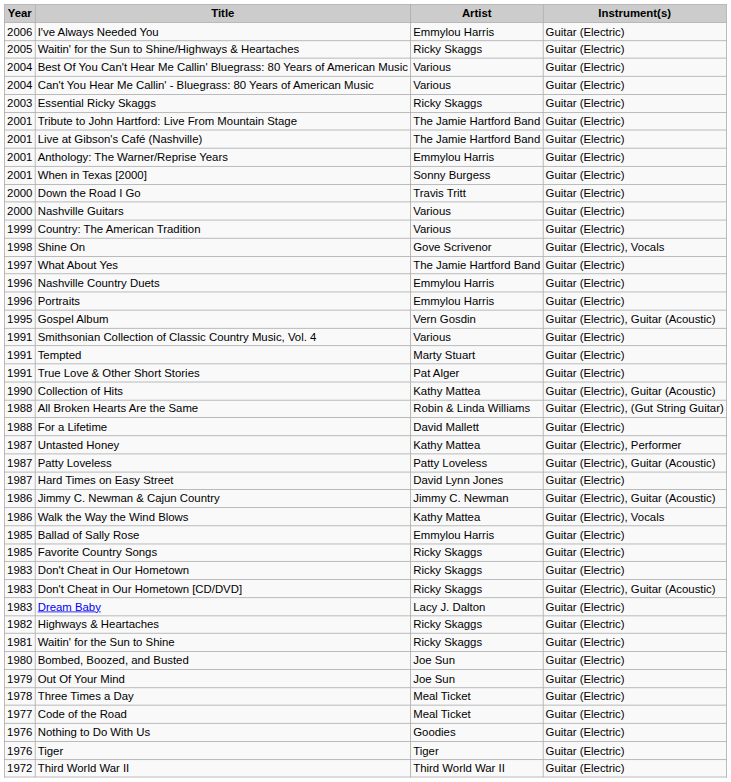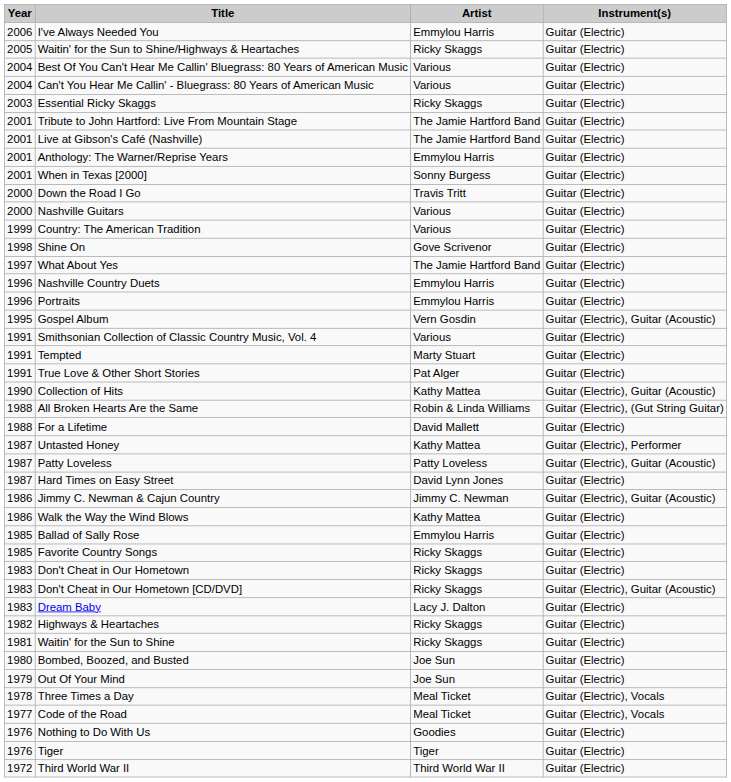Shine On | Instrument(s): Guitar (Electric), Vocals -> Guitar (Electric)
Walk the Way the Wind Blows | Instrument(s): Guitar (Electric), Vocals -> Guitar (Electric)
Three Times a Day | Instrument(s): Guitar (Electric) -> Guitar (Electric), Vocals
Code of the Road | Instrument(s): Guitar (Electric) -> Guitar (Electric), Vocals
